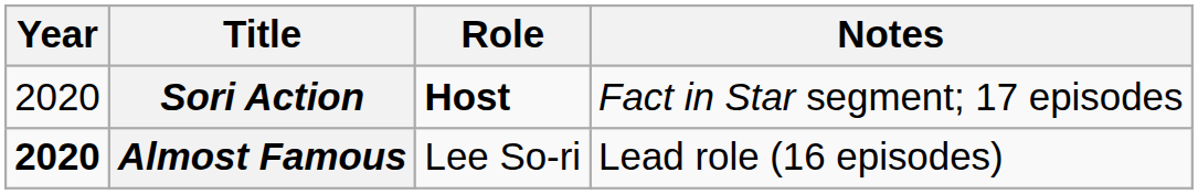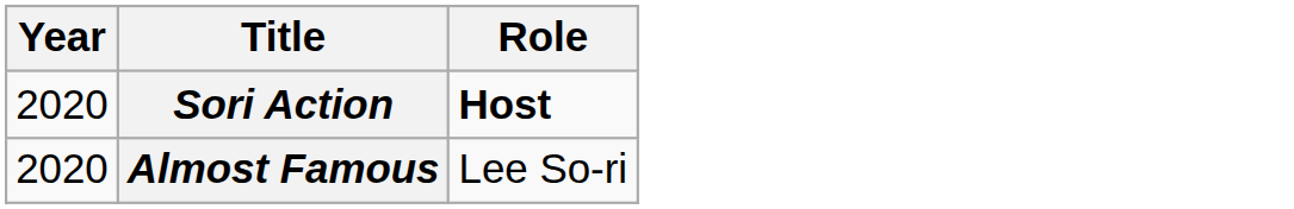- column: Notes | Fact in Star segment; 17 episodes | Lead role (16 episodes)
Almost Famous | Year: bold -> normal
